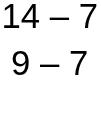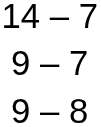+ row: 9 – 8
